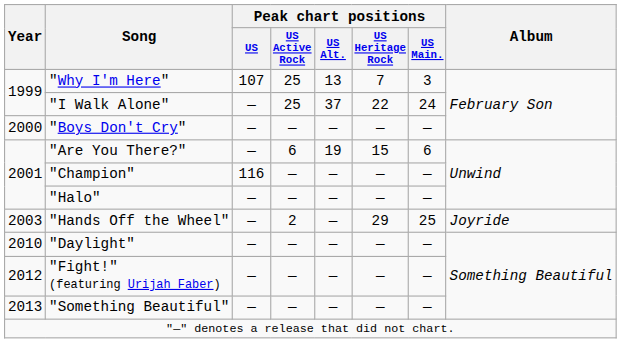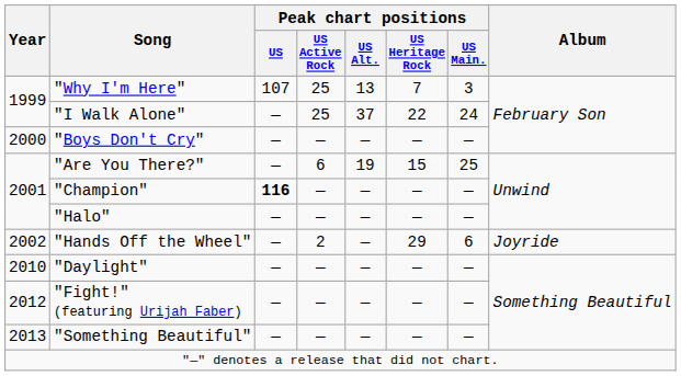"Are You There?" | Peak chart positions / US Main.: 6 -> 25
"Champion" | Peak chart positions / US: normal -> bold
"Hands Off the Wheel" | Year: 2003 -> 2002
"Hands Off the Wheel" | Peak chart positions / US Main.: 25 -> 6
